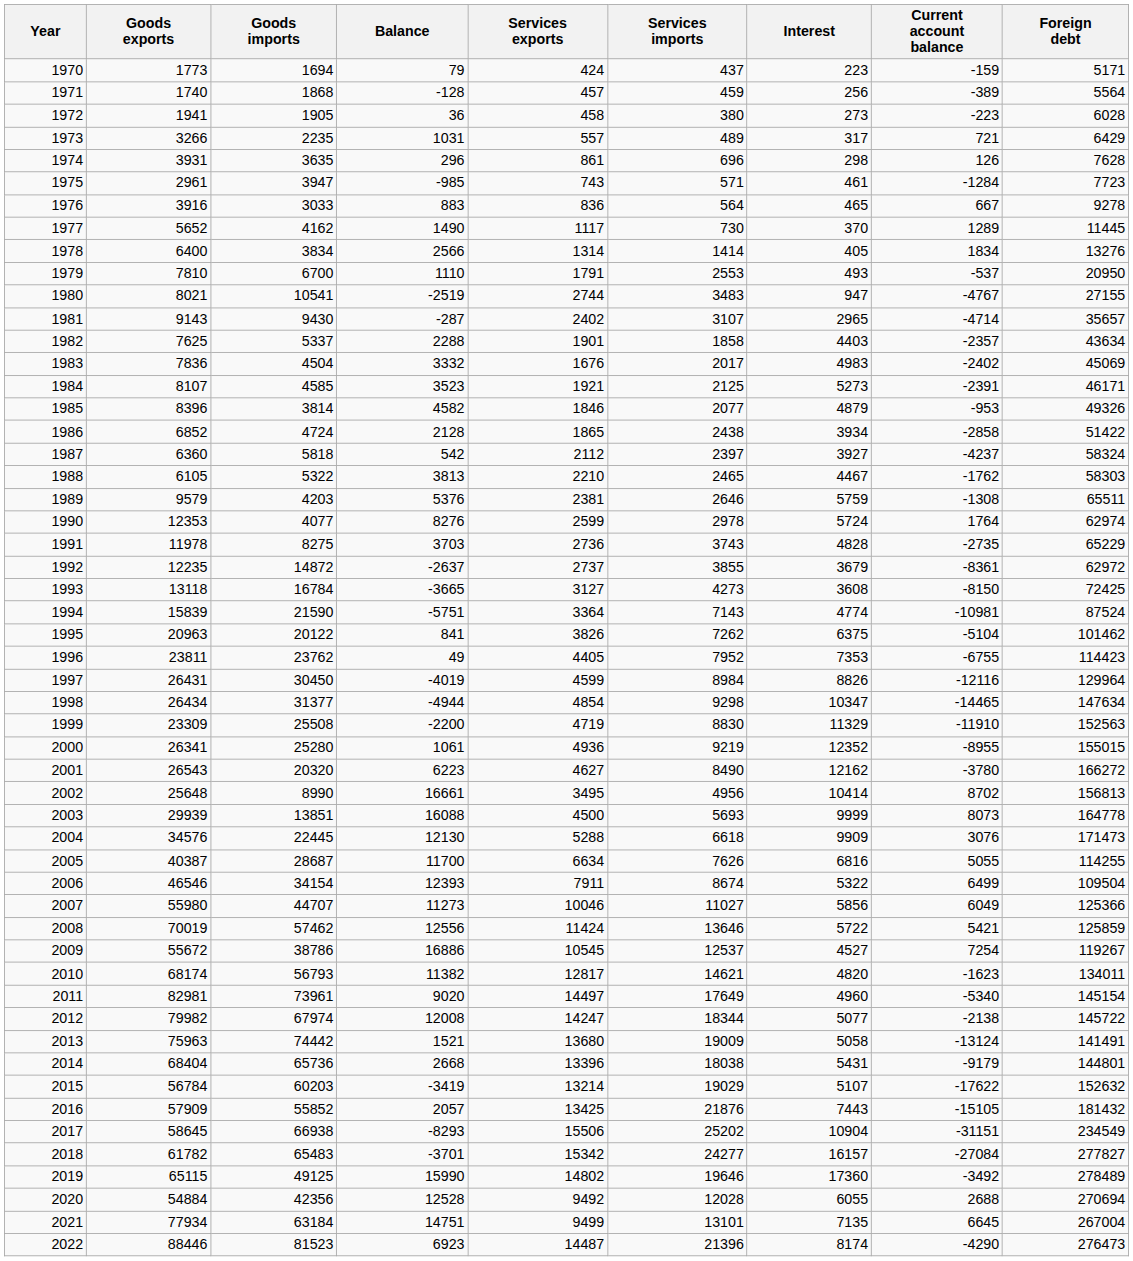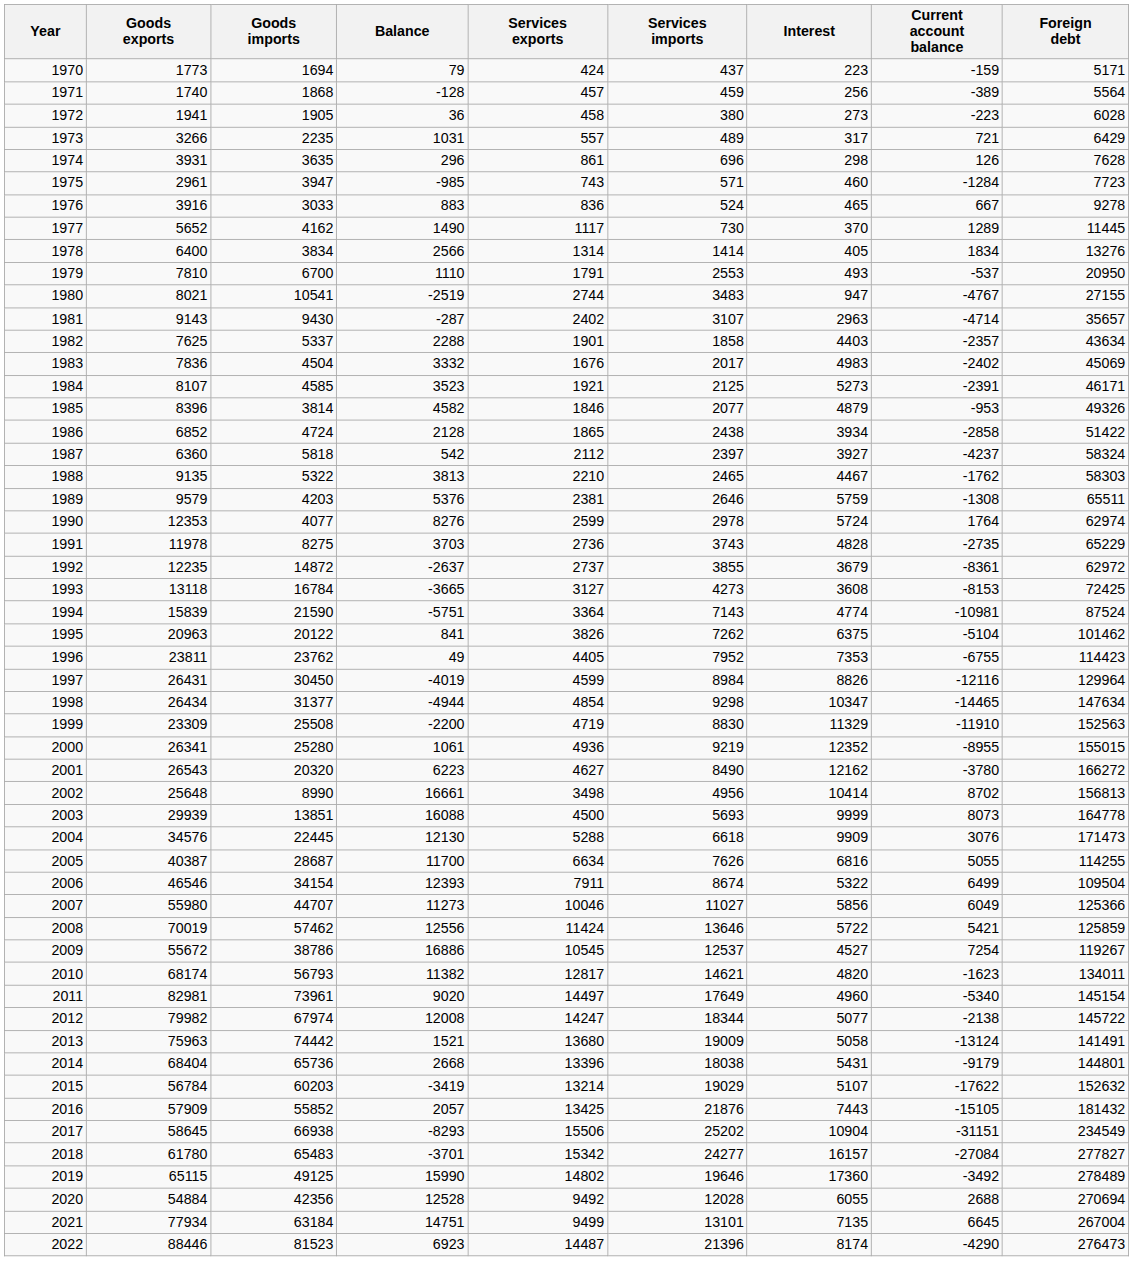1975 | Interest: 461 -> 460
1976 | Services imports: 564 -> 524
1981 | Interest: 2965 -> 2963
1988 | Goods exports: 6105 -> 9135
1993 | Current account balance: -8150 -> -8153
2002 | Services exports: 3495 -> 3498
2018 | Goods exports: 61782 -> 61780
